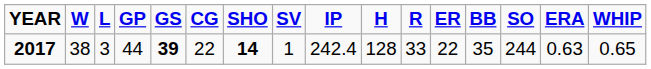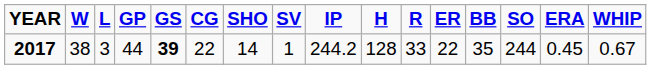2017 | SHO: bold -> normal
2017 | IP: 242.4 -> 244.2
2017 | ERA: 0.63 -> 0.45
2017 | WHIP: 0.65 -> 0.67
